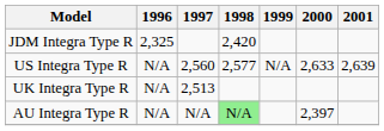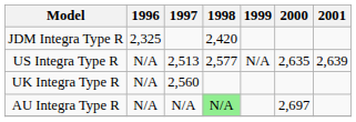US Integra Type R | 1997: 2,560 -> 2,513
US Integra Type R | 2000: 2,633 -> 2,635
UK Integra Type R | 1997: 2,513 -> 2,560
AU Integra Type R | 2000: 2,397 -> 2,697
